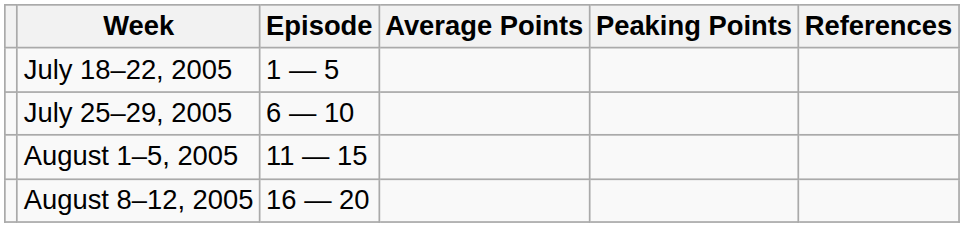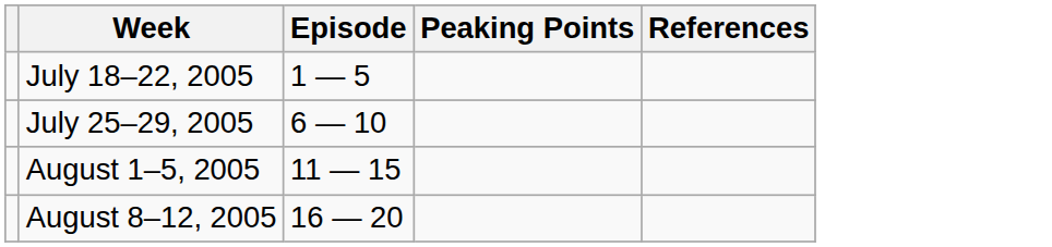- column: Average Points
